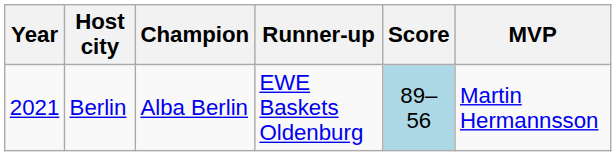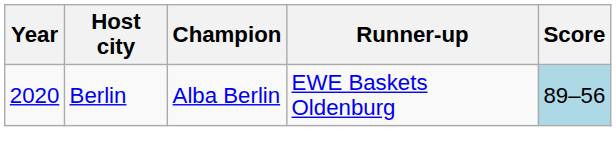- column: MVP | Martin Hermannsson
Berlin | Year: 2021 -> 2020
